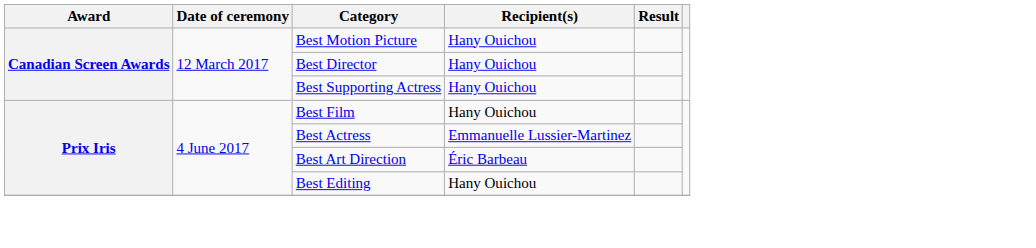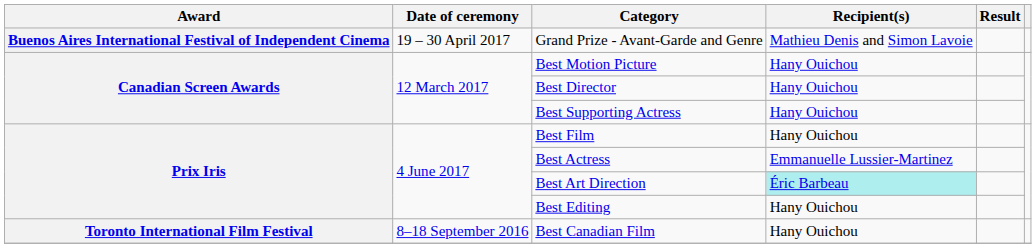+ row: Buenos Aires International Festival of Independent Cinema | 19 – 30 April 2017 | Grand Prize - Avant-Garde and Genre | Mathieu Denis and Simon Lavoie
Best Art Direction | Recipient(s): no background -> paleturquoise background
+ row: Toronto International Film Festival | 8–18 September 2016 | Best Canadian Film | Hany Ouichou
